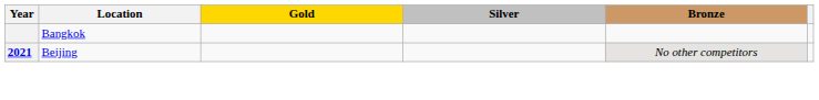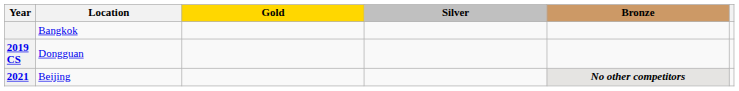+ row: 2019 CS | Dongguan
Beijing | Bronze: normal -> bold
